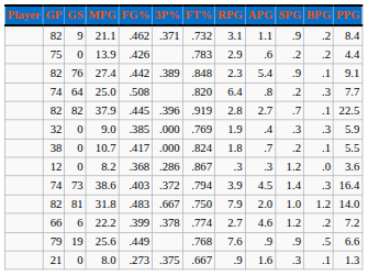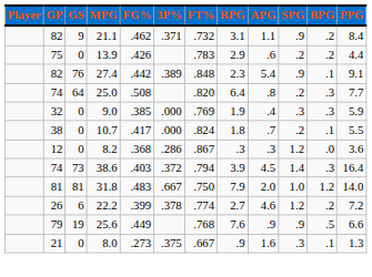- row: 82 | 82 | 37.9 | .445 | .396 | .919 | 2.8 | 2.7 | .7 | .1 | 22.5
31.8 | GP: 82 -> 81
22.2 | GP: 66 -> 26
